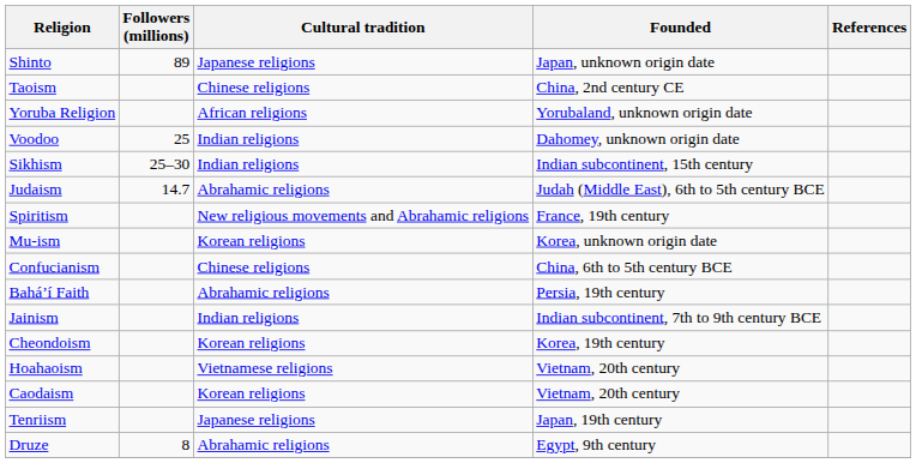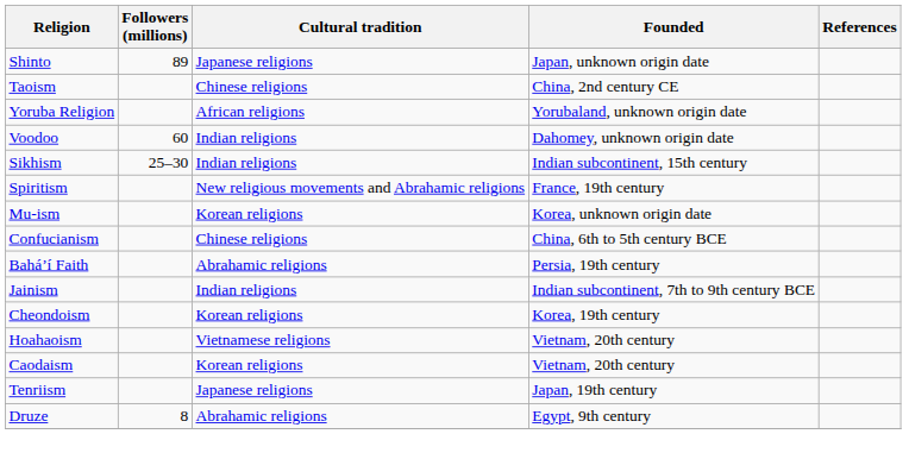Voodoo | Followers (millions): 25 -> 60
- row: Judaism | 14.7 | Abrahamic religions | Judah (Middle East), 6th to 5th century BCE
